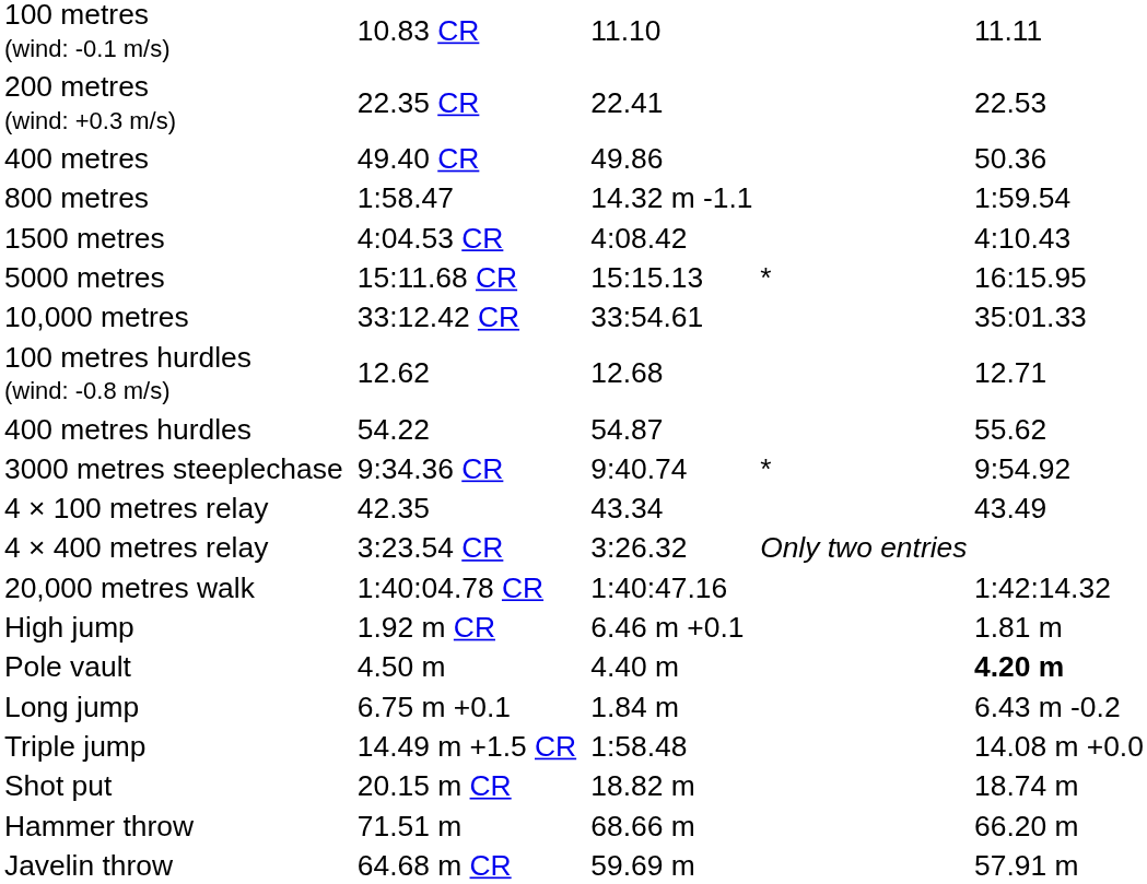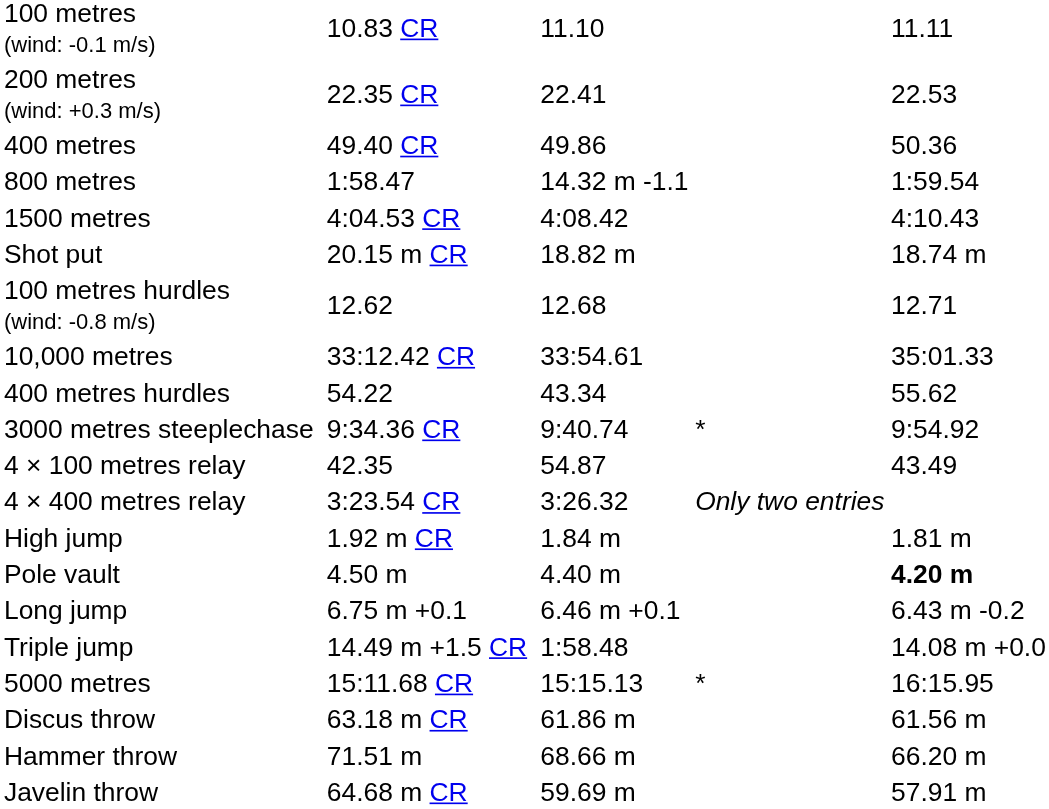rows swapped: 5000 metres <-> Shot put
rows swapped: 10,000 metres <-> 100 metres hurdles (wind: -0.8 m/s)
400 metres hurdles | column 5: 54.87 -> 43.34
4 × 100 metres relay | column 5: 43.34 -> 54.87
- row: 20,000 metres walk | 1:40:04.78 CR | 1:40:47.16 | 1:42:14.32
High jump | column 5: 6.46 m +0.1 -> 1.84 m
Long jump | column 5: 1.84 m -> 6.46 m +0.1
+ row: Discus throw | 63.18 m CR | 61.86 m | 61.56 m
